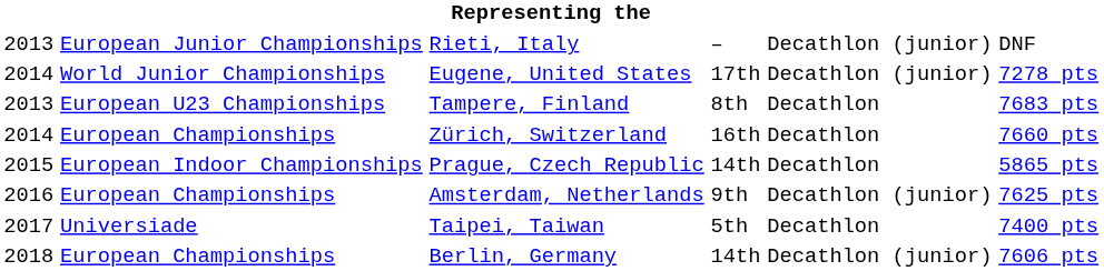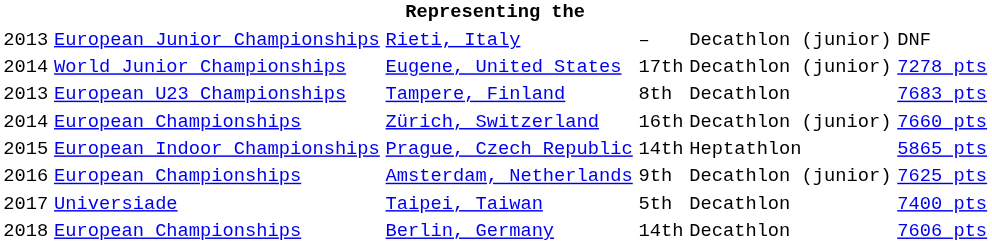Zürich, Switzerland | column 5: Decathlon -> Decathlon (junior)
Prague, Czech Republic | column 5: Decathlon -> Heptathlon
Berlin, Germany | column 5: Decathlon (junior) -> Decathlon
